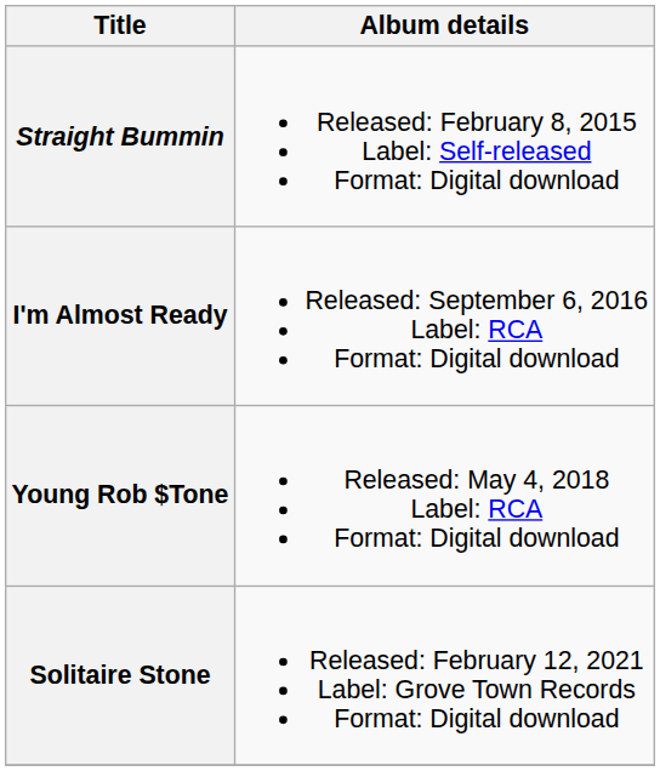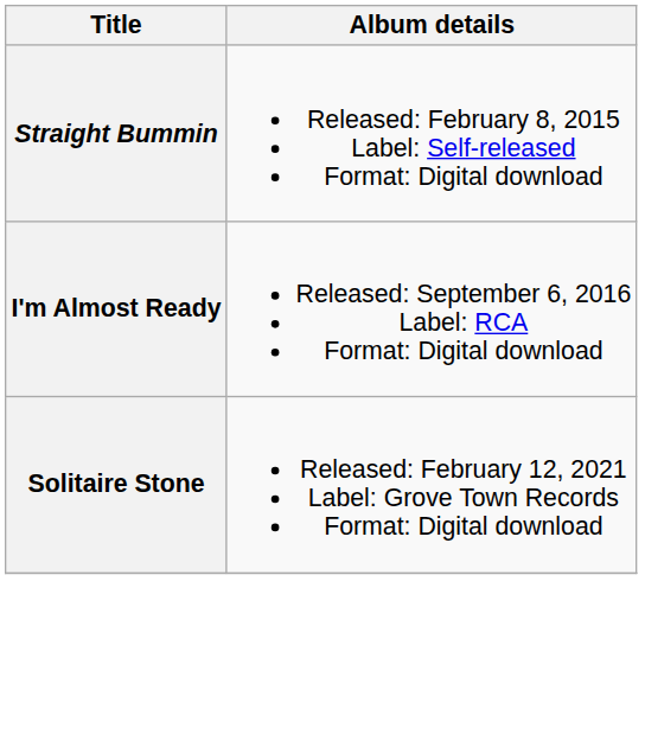- row: Young Rob $Tone | Released: May 4, 2018 Label: RCA Format: Digital download
